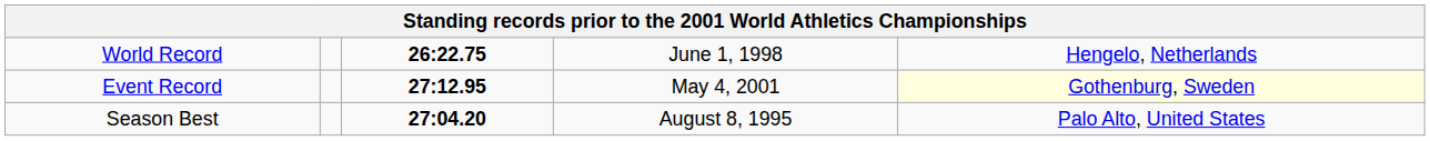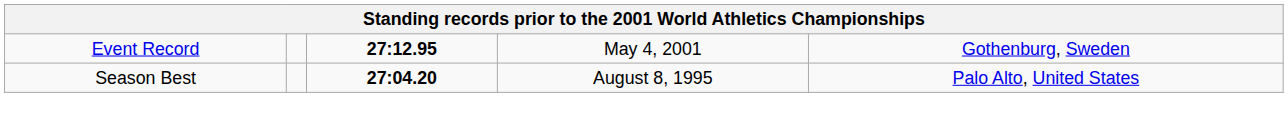- row: World Record | 26:22.75 | June 1, 1998 | Hengelo, Netherlands
Event Record | column 5: lightyellow background -> no background
